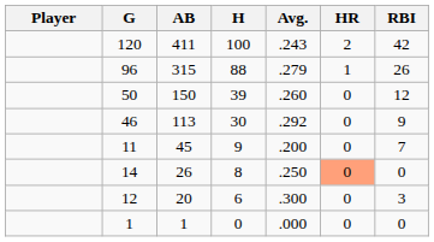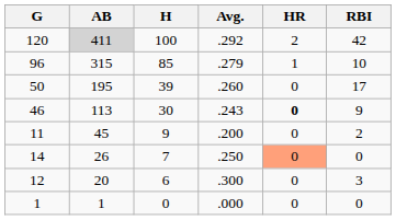- column: Player
120 | AB: no background -> lightgrey background
120 | Avg.: .243 -> .292
96 | H: 88 -> 85
96 | RBI: 26 -> 10
50 | AB: 150 -> 195
50 | RBI: 12 -> 17
46 | Avg.: .292 -> .243
46 | HR: normal -> bold
11 | RBI: 7 -> 2
14 | H: 8 -> 7
